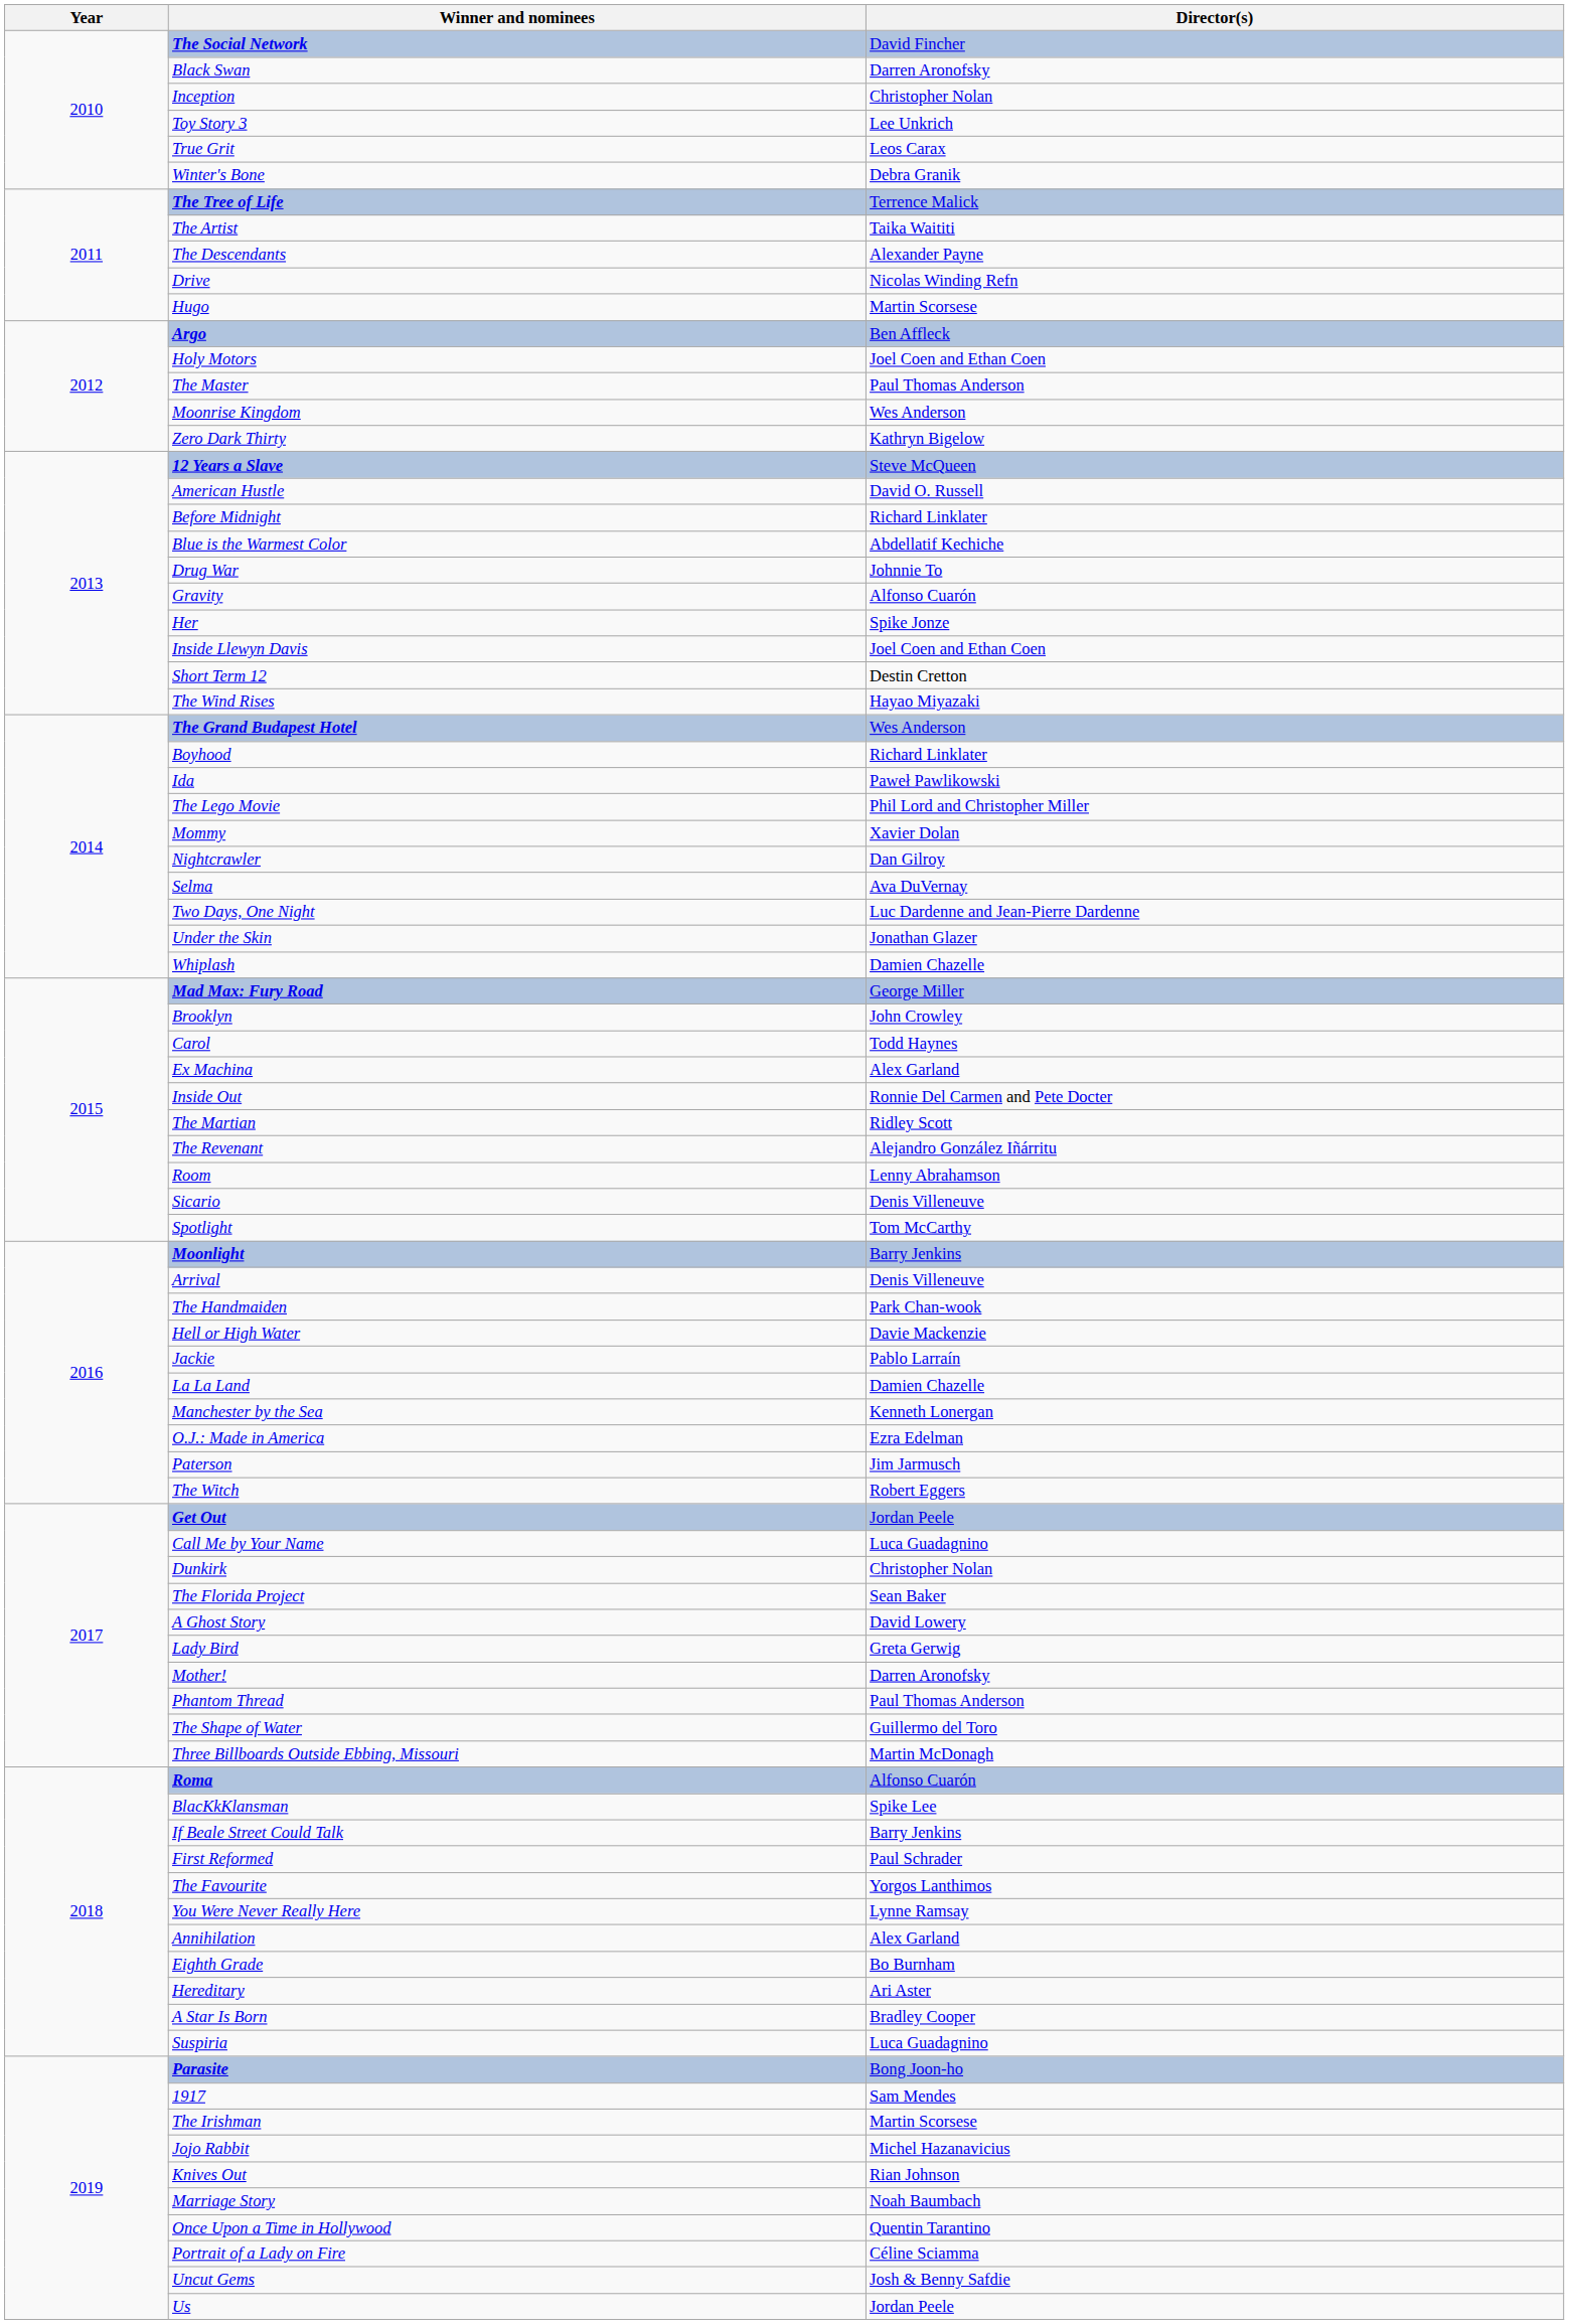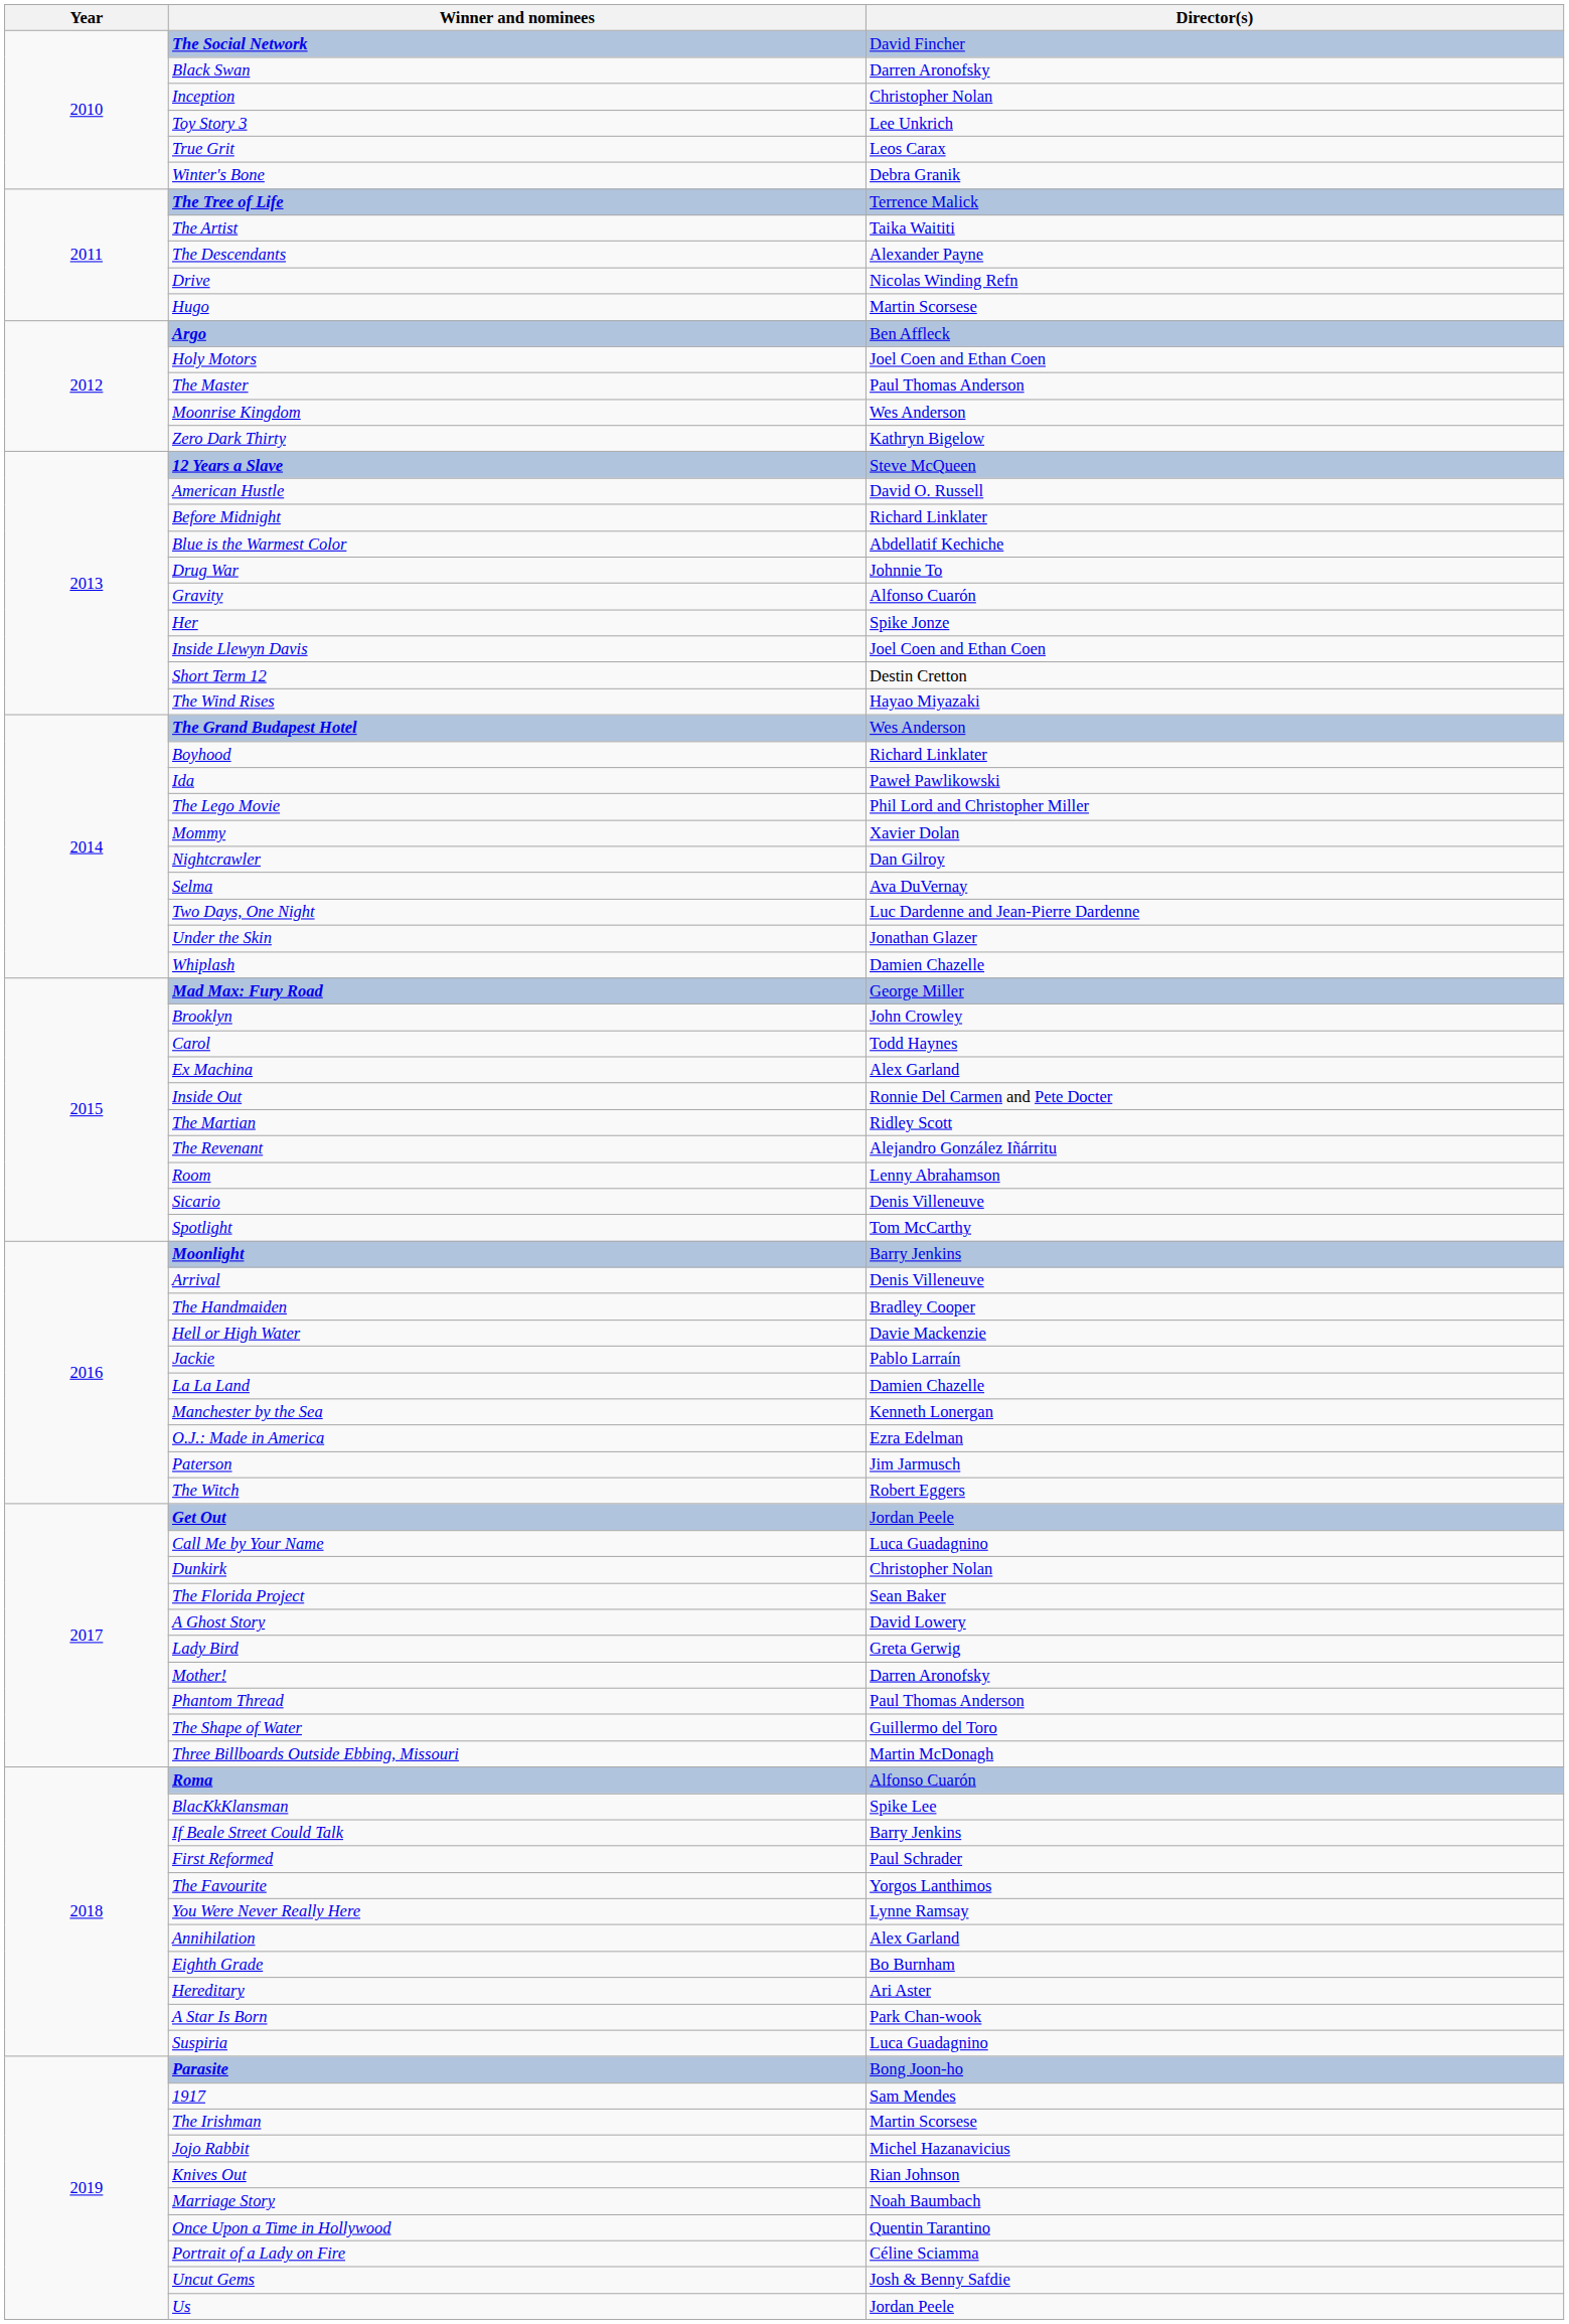The Handmaiden | Director(s): Park Chan-wook -> Bradley Cooper
A Star Is Born | Director(s): Bradley Cooper -> Park Chan-wook
